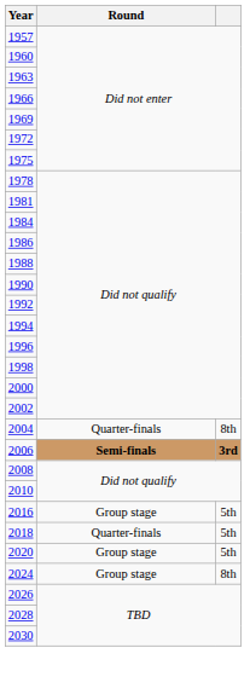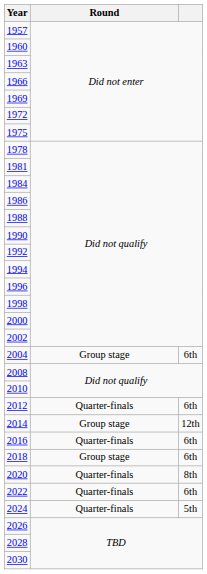2004 | Round: Quarter-finals -> Group stage
2004 | column 3: 8th -> 6th
- row: 2006 | Semi-finals | 3rd
+ row: 2012 | Quarter-finals | 6th
+ row: 2014 | Group stage | 12th
2016 | Round: Group stage -> Quarter-finals
2016 | column 3: 5th -> 6th
2018 | Round: Quarter-finals -> Group stage
2018 | column 3: 5th -> 6th
2020 | Round: Group stage -> Quarter-finals
2020 | column 3: 5th -> 8th
+ row: 2022 | Quarter-finals | 6th
2024 | Round: Group stage -> Quarter-finals
2024 | column 3: 8th -> 5th
